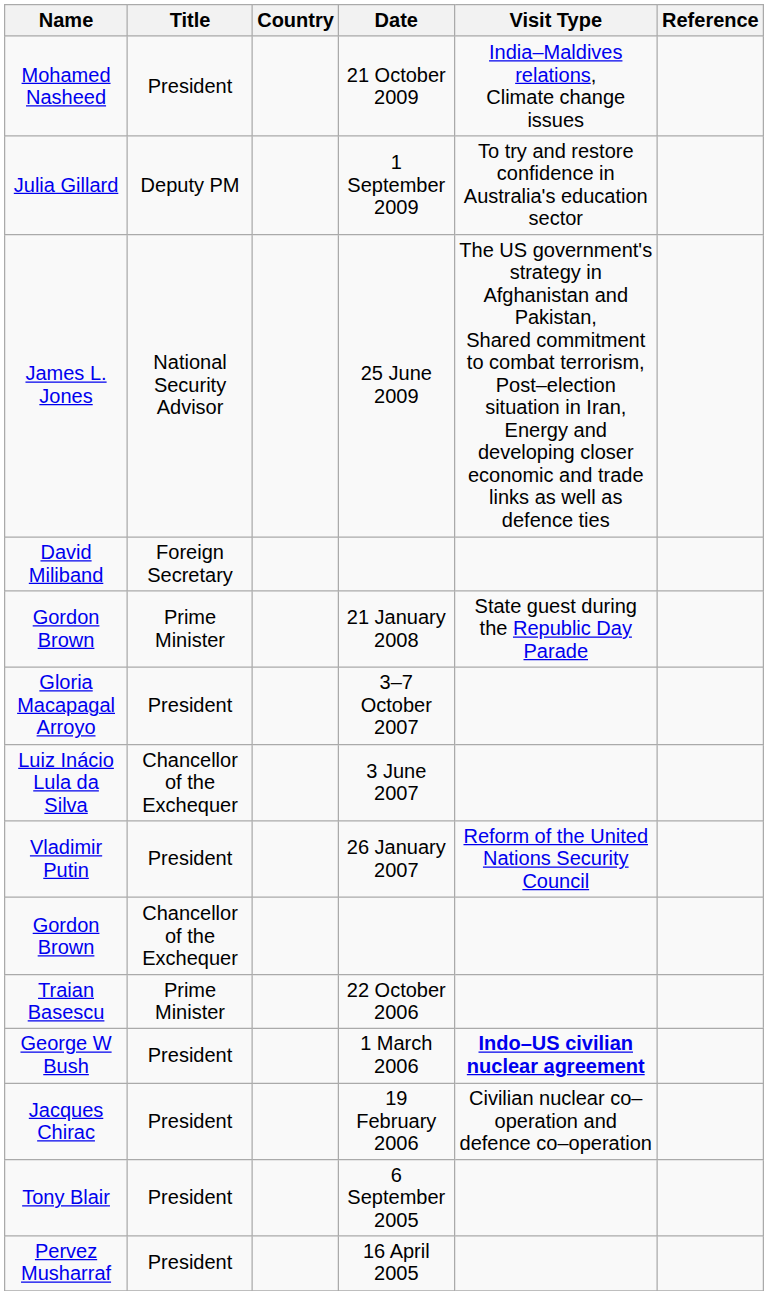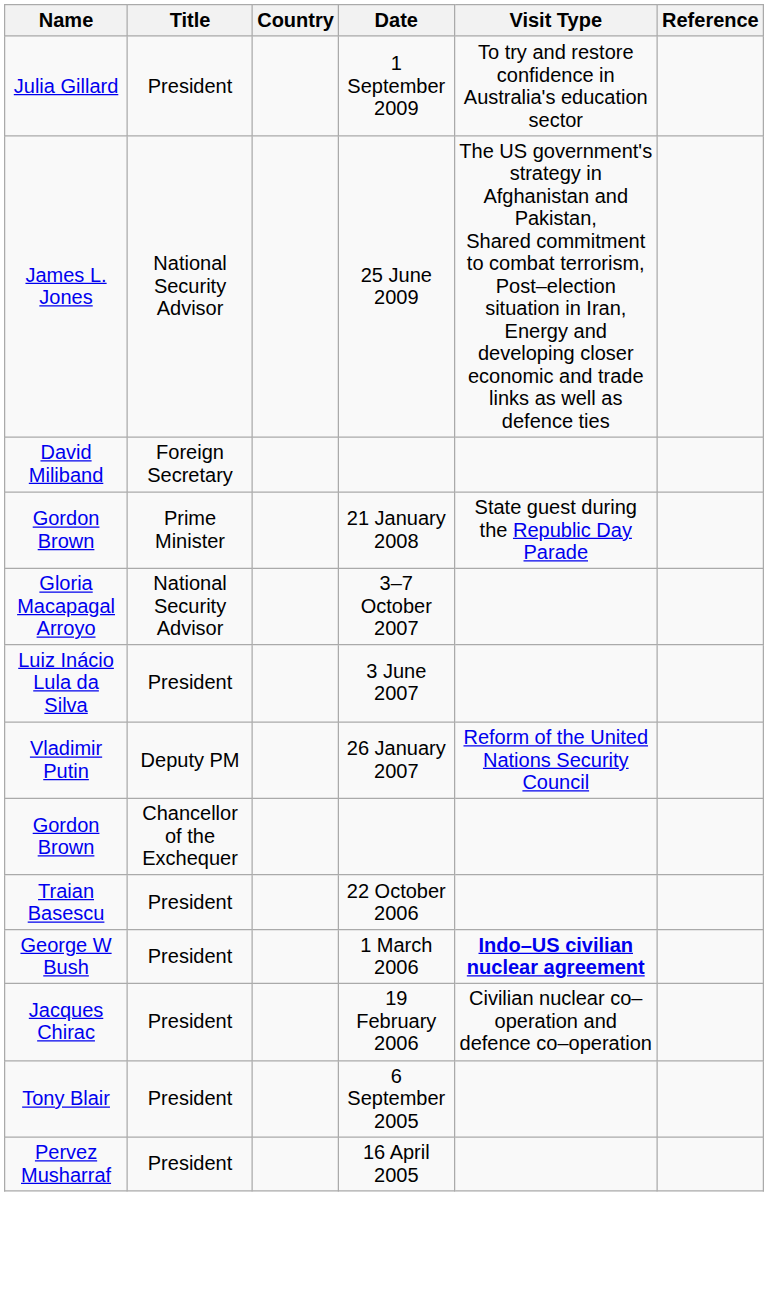- row: Mohamed Nasheed | President | 21 October 2009 | India–Maldives relations, Climate change issues
Julia Gillard | Title: Deputy PM -> President
Gloria Macapagal Arroyo | Title: President -> National Security Advisor
Luiz Inácio Lula da Silva | Title: Chancellor of the Exchequer -> President
Vladimir Putin | Title: President -> Deputy PM
Traian Basescu | Title: Prime Minister -> President
